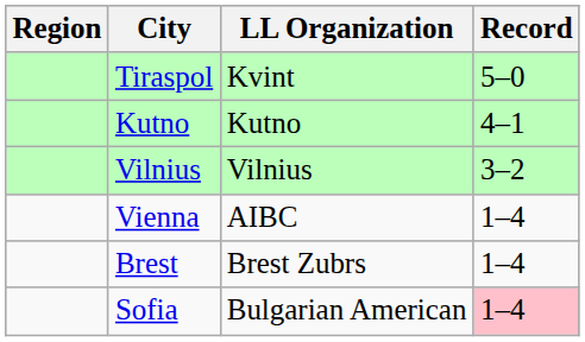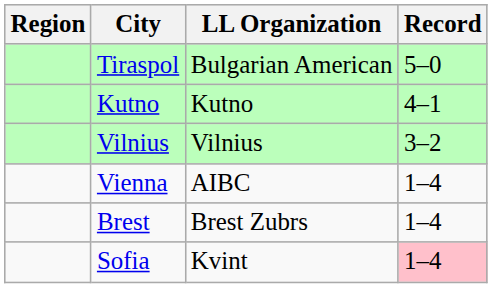Tiraspol | LL Organization: Kvint -> Bulgarian American
Sofia | LL Organization: Bulgarian American -> Kvint
